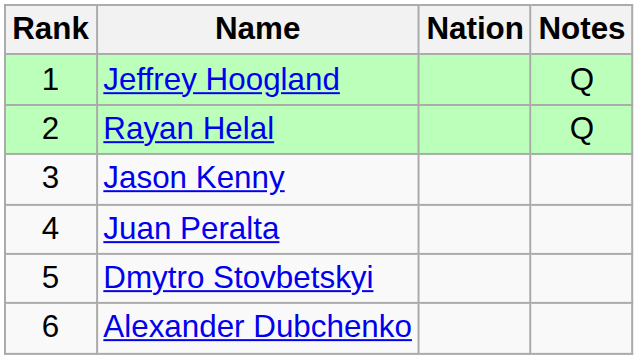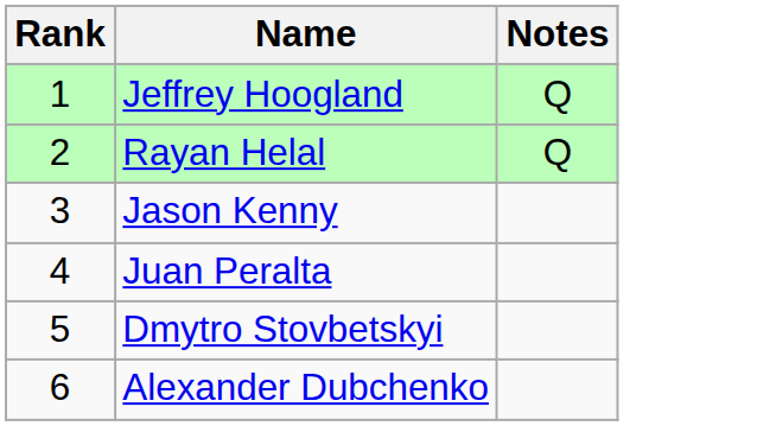- column: Nation
